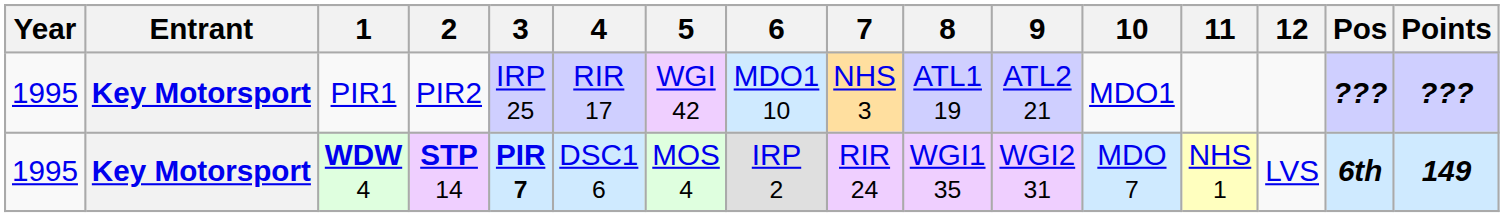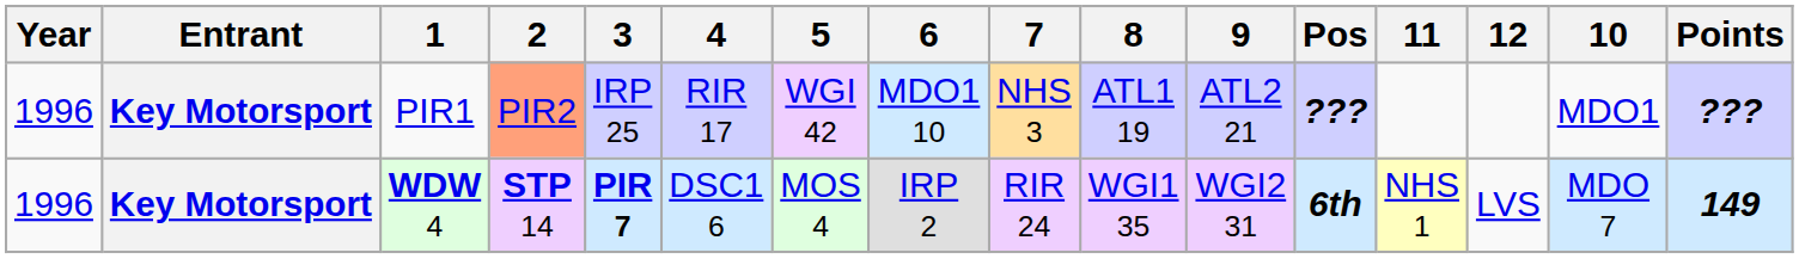columns swapped: 10 <-> Pos
PIR1 | Year: 1995 -> 1996
PIR1 | 2: no background -> lightsalmon background
WDW 4 | Year: 1995 -> 1996
